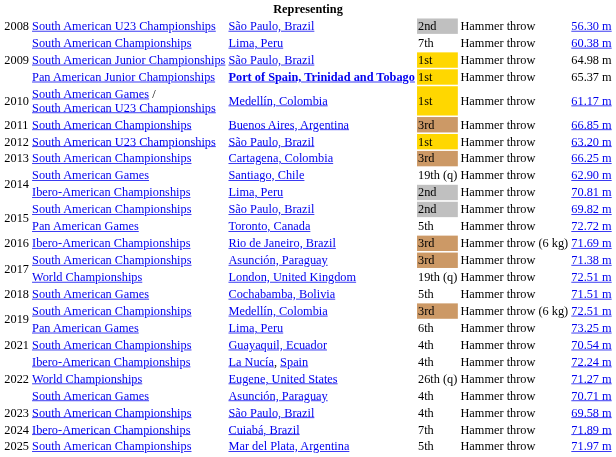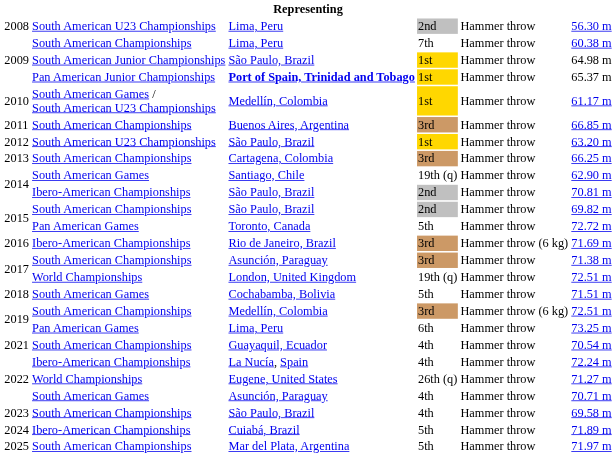2008 | column 3: São Paulo, Brazil -> Lima, Peru
2014 / Ibero-American Championships | column 3: Lima, Peru -> São Paulo, Brazil
2024 | column 4: 7th -> 5th
